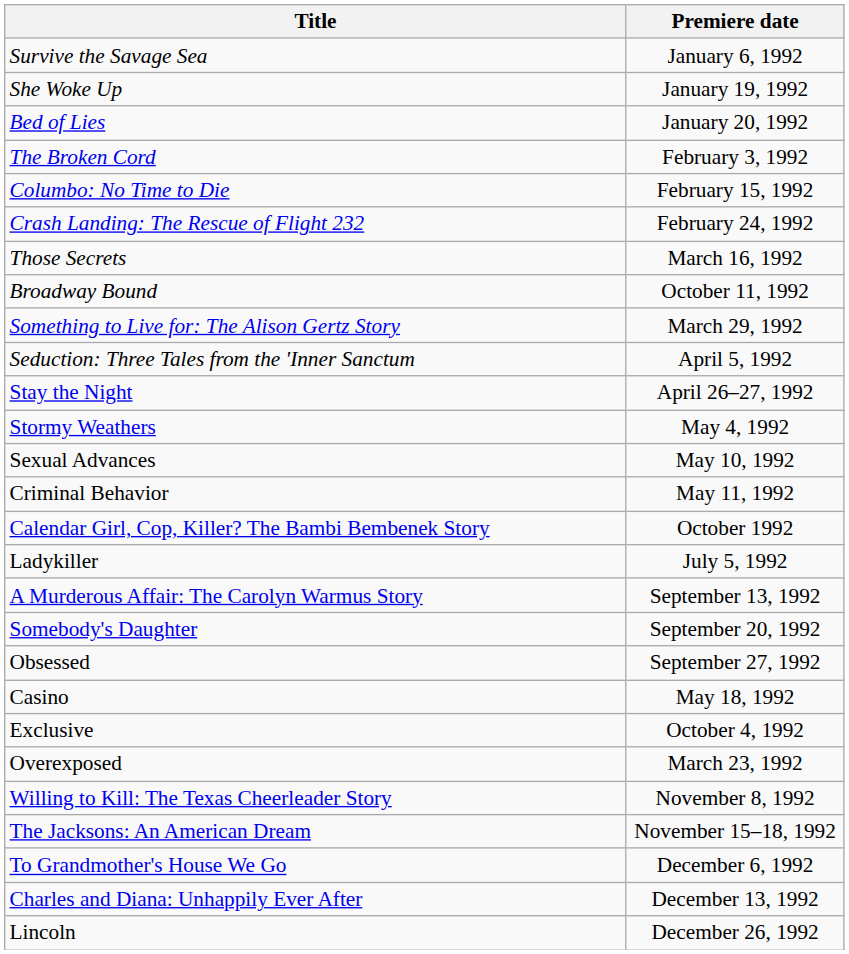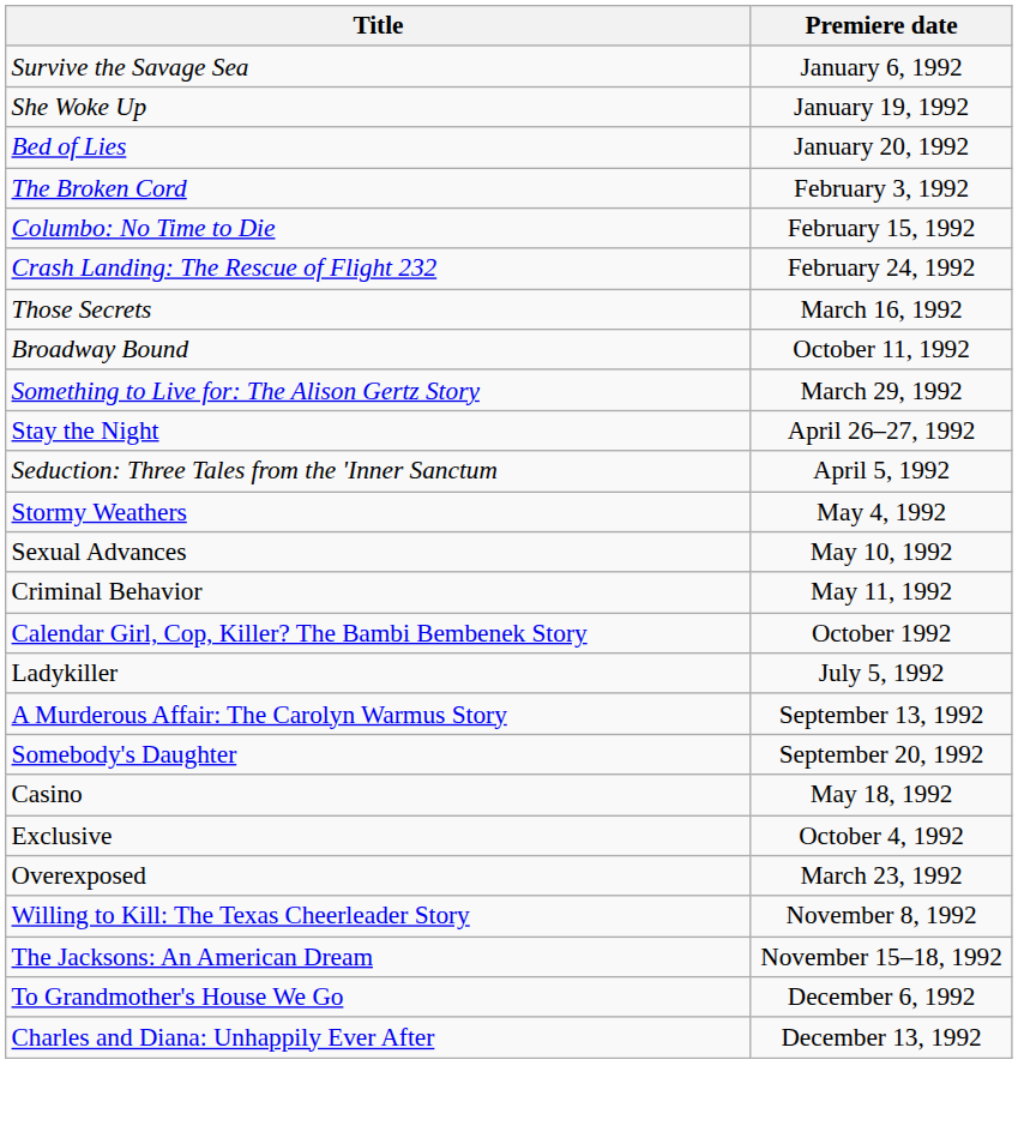rows swapped: Seduction: Three Tales from the 'Inner Sanctum <-> Stay the Night
- row: Obsessed | September 27, 1992
- row: Lincoln | December 26, 1992
